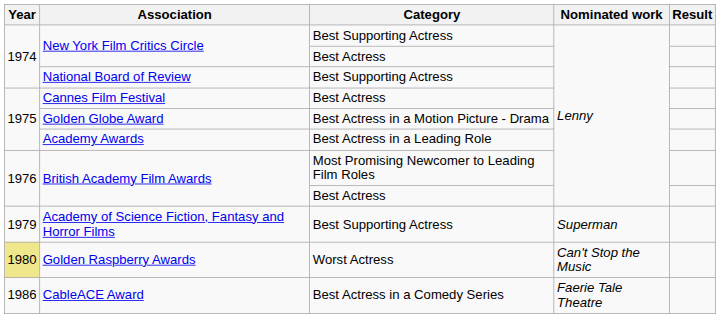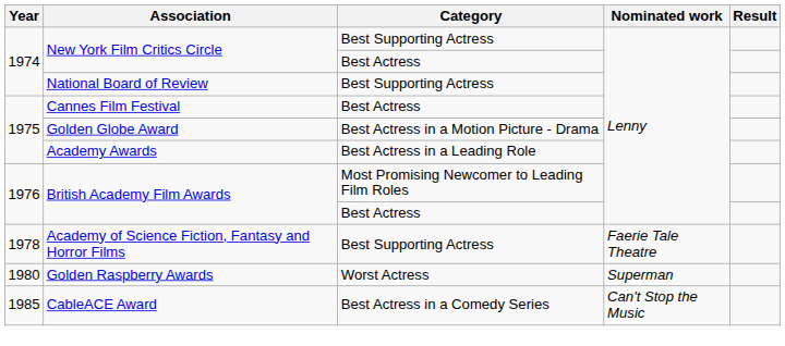Academy of Science Fiction, Fantasy and Horror Films | Year: 1979 -> 1978
Academy of Science Fiction, Fantasy and Horror Films | Nominated work: Superman -> Faerie Tale Theatre
Golden Raspberry Awards | Year: khaki background -> no background
Golden Raspberry Awards | Nominated work: Can't Stop the Music -> Superman
CableACE Award | Year: 1986 -> 1985
CableACE Award | Nominated work: Faerie Tale Theatre -> Can't Stop the Music
